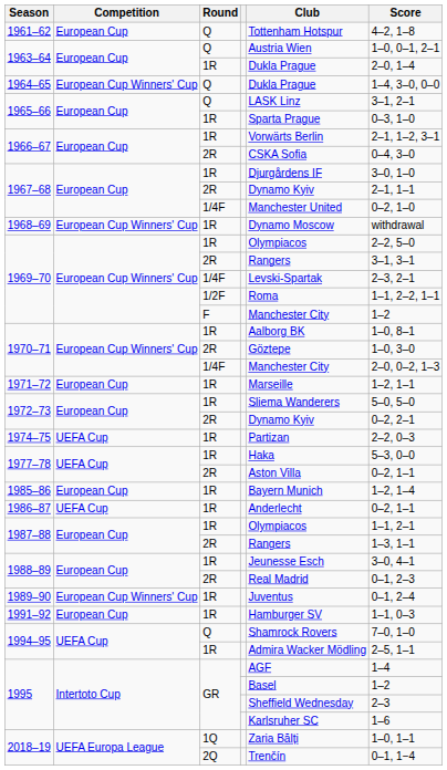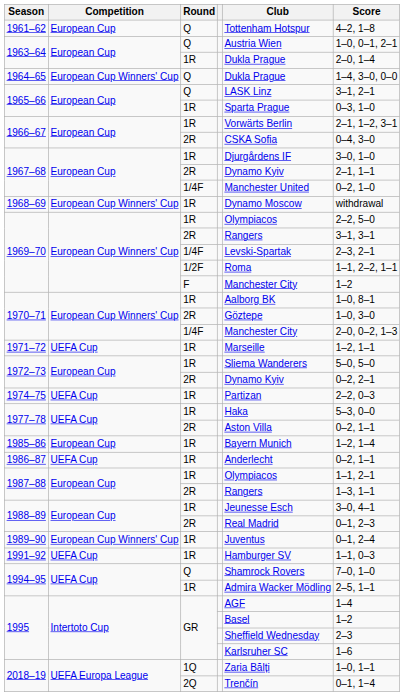1971–72 | Competition: European Cup -> UEFA Cup
1991–92 | Competition: European Cup -> UEFA Cup
